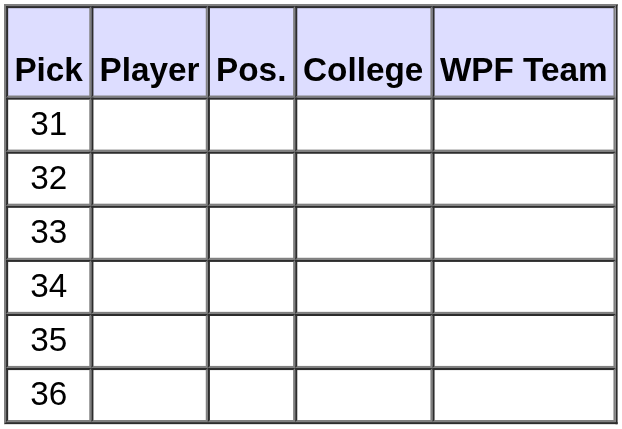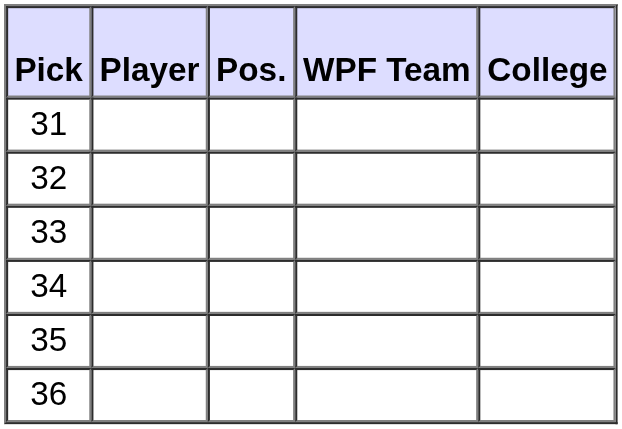columns swapped: WPF Team <-> College
